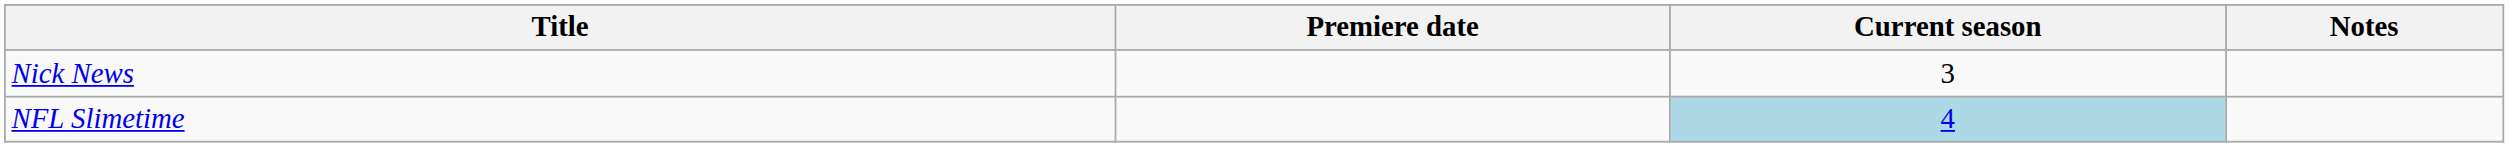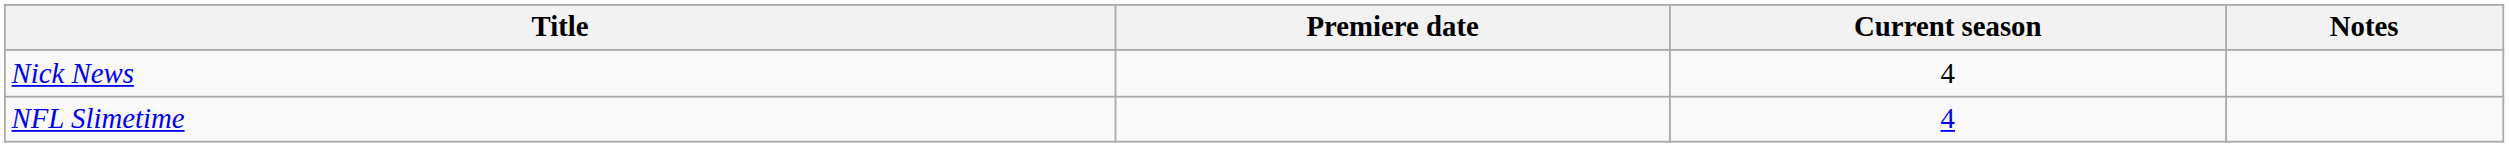Nick News | Current season: 3 -> 4
NFL Slimetime | Current season: lightblue background -> no background
